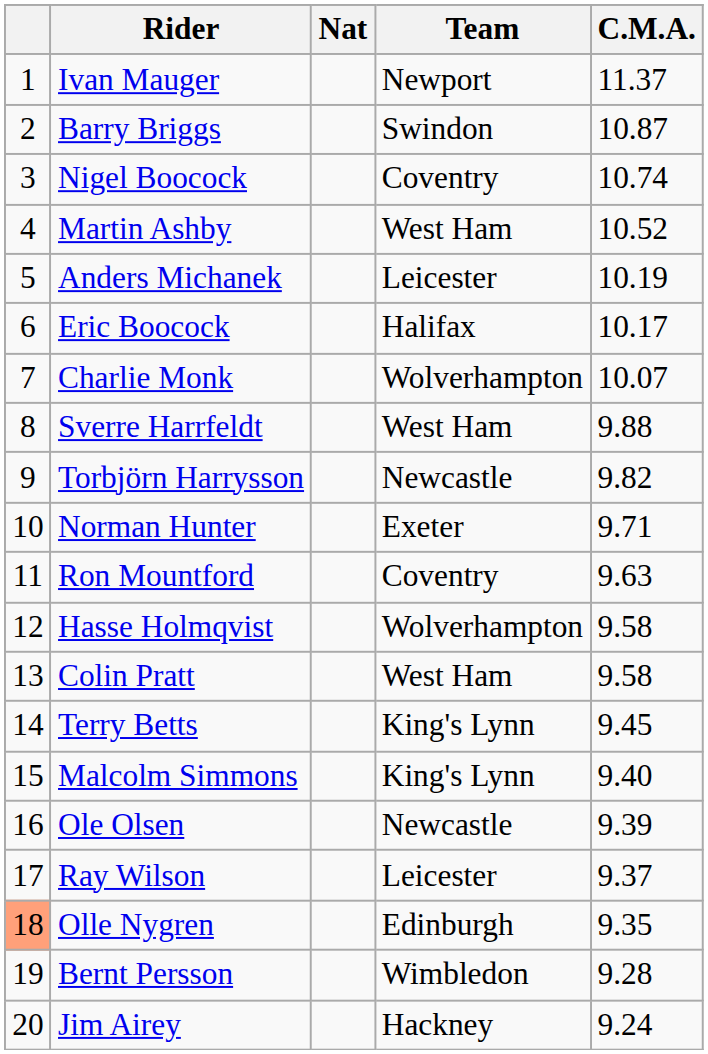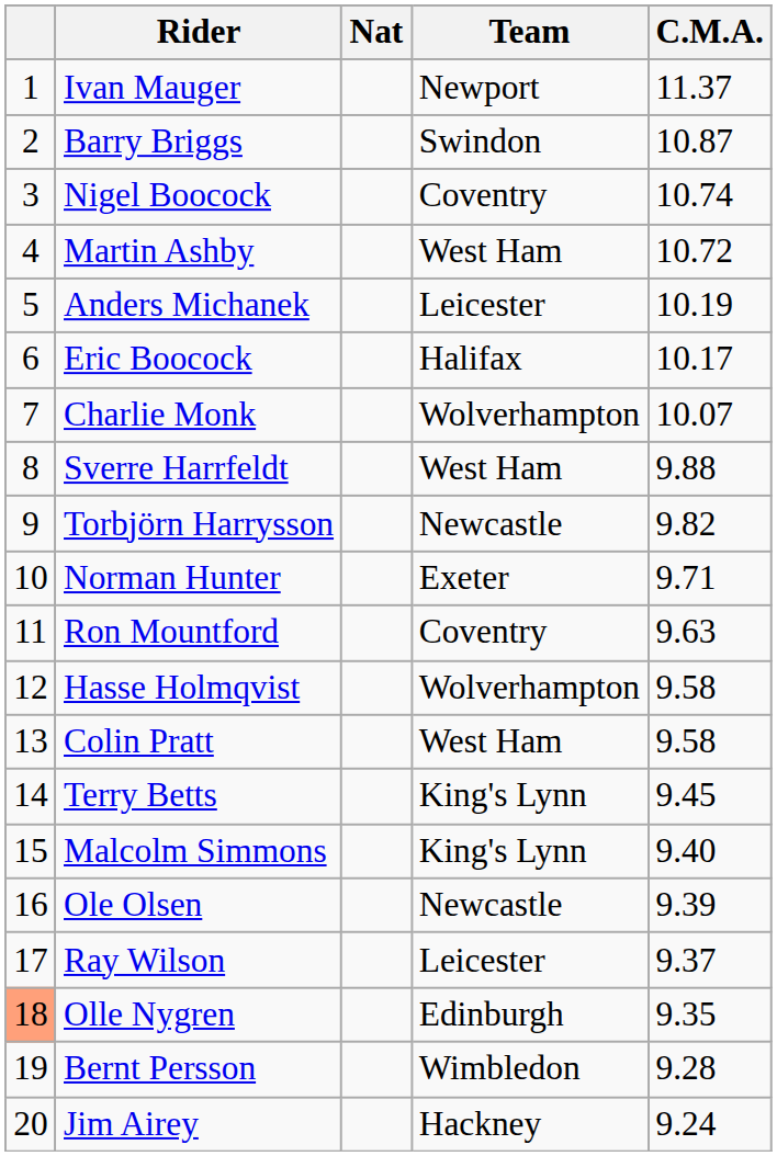Martin Ashby | C.M.A.: 10.52 -> 10.72
